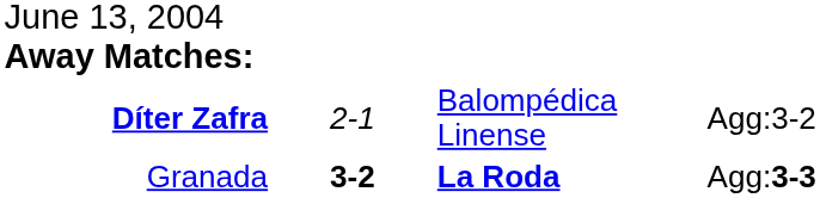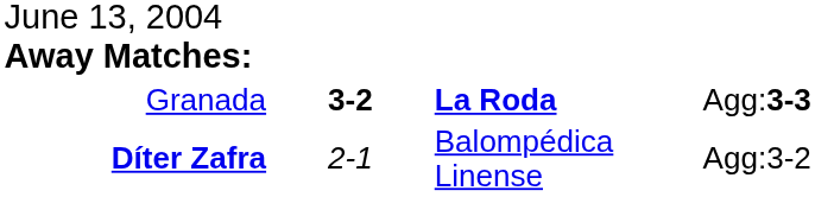rows swapped: Granada <-> Díter Zafra
